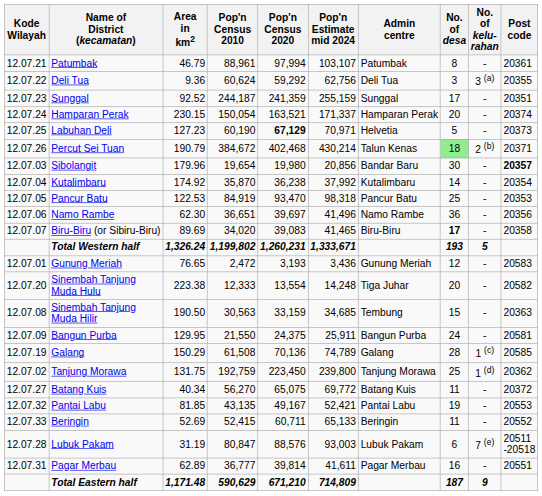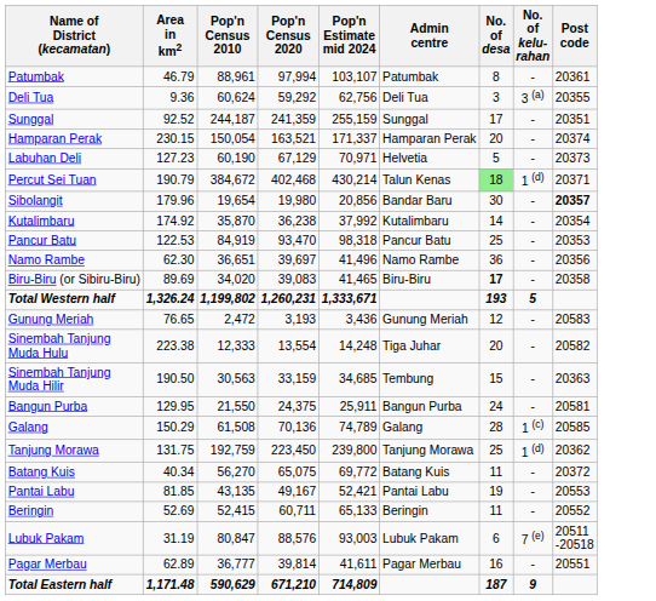- column: Kode Wilayah | 12.07.21 | 12.07.22 | 12.07.23 | 12.07.24 | 12.07.25 | 12.07.26 | 12.07.03 | 12.07.04 | 12.07.05 | 12.07.06 | 12.07.07 | 12.07.01 | 12.07.20 | 12.07.08 | 12.07.09 | 12.07.19 | 12.07.02 | 12.07.27 | 12.07.32 | 12.07.33 | 12.07.28 | 12.07.31
Labuhan Deli | Pop'n Census 2020: bold -> normal
Percut Sei Tuan | No. of kelu- rahan: 2 (b) -> 1 (d)
